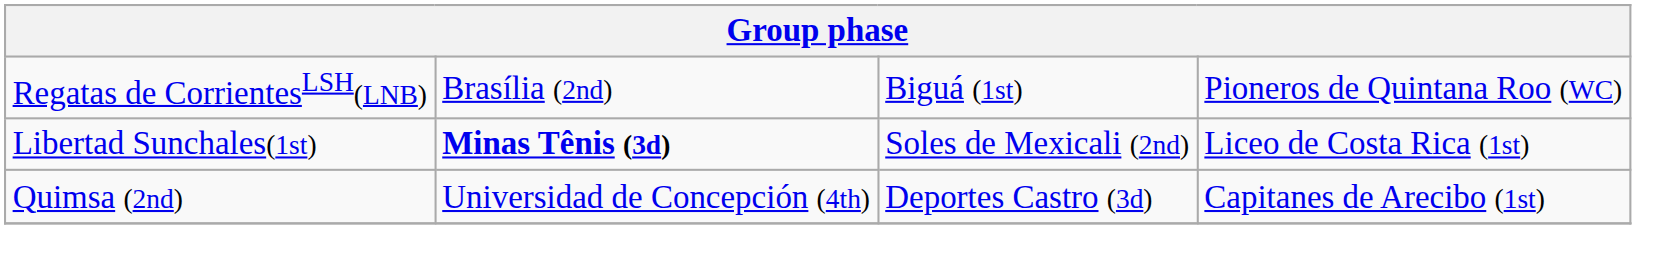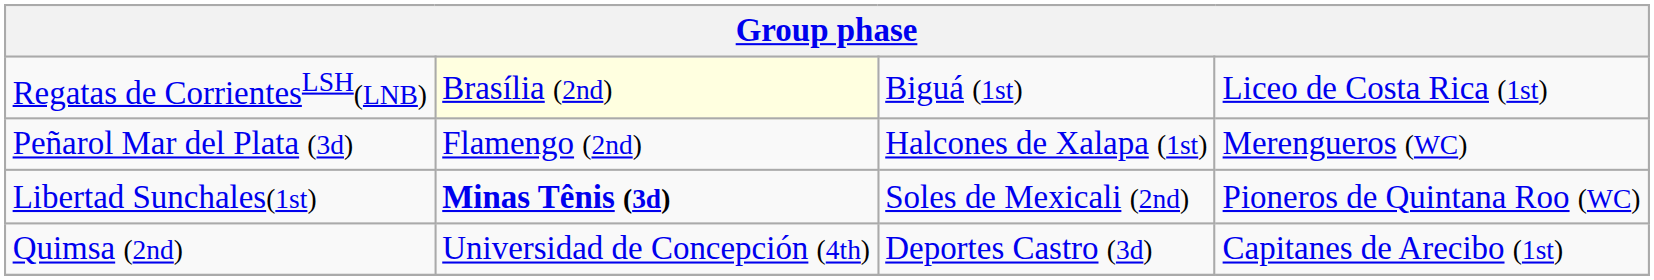Regatas de CorrientesLSH(LNB) | column 2: no background -> lightyellow background
Regatas de CorrientesLSH(LNB) | column 4: Pioneros de Quintana Roo (WC) -> Liceo de Costa Rica (1st)
+ row: Peñarol Mar del Plata (3d) | Flamengo (2nd) | Halcones de Xalapa (1st) | Merengueros (WC)
Libertad Sunchales(1st) | column 4: Liceo de Costa Rica (1st) -> Pioneros de Quintana Roo (WC)
